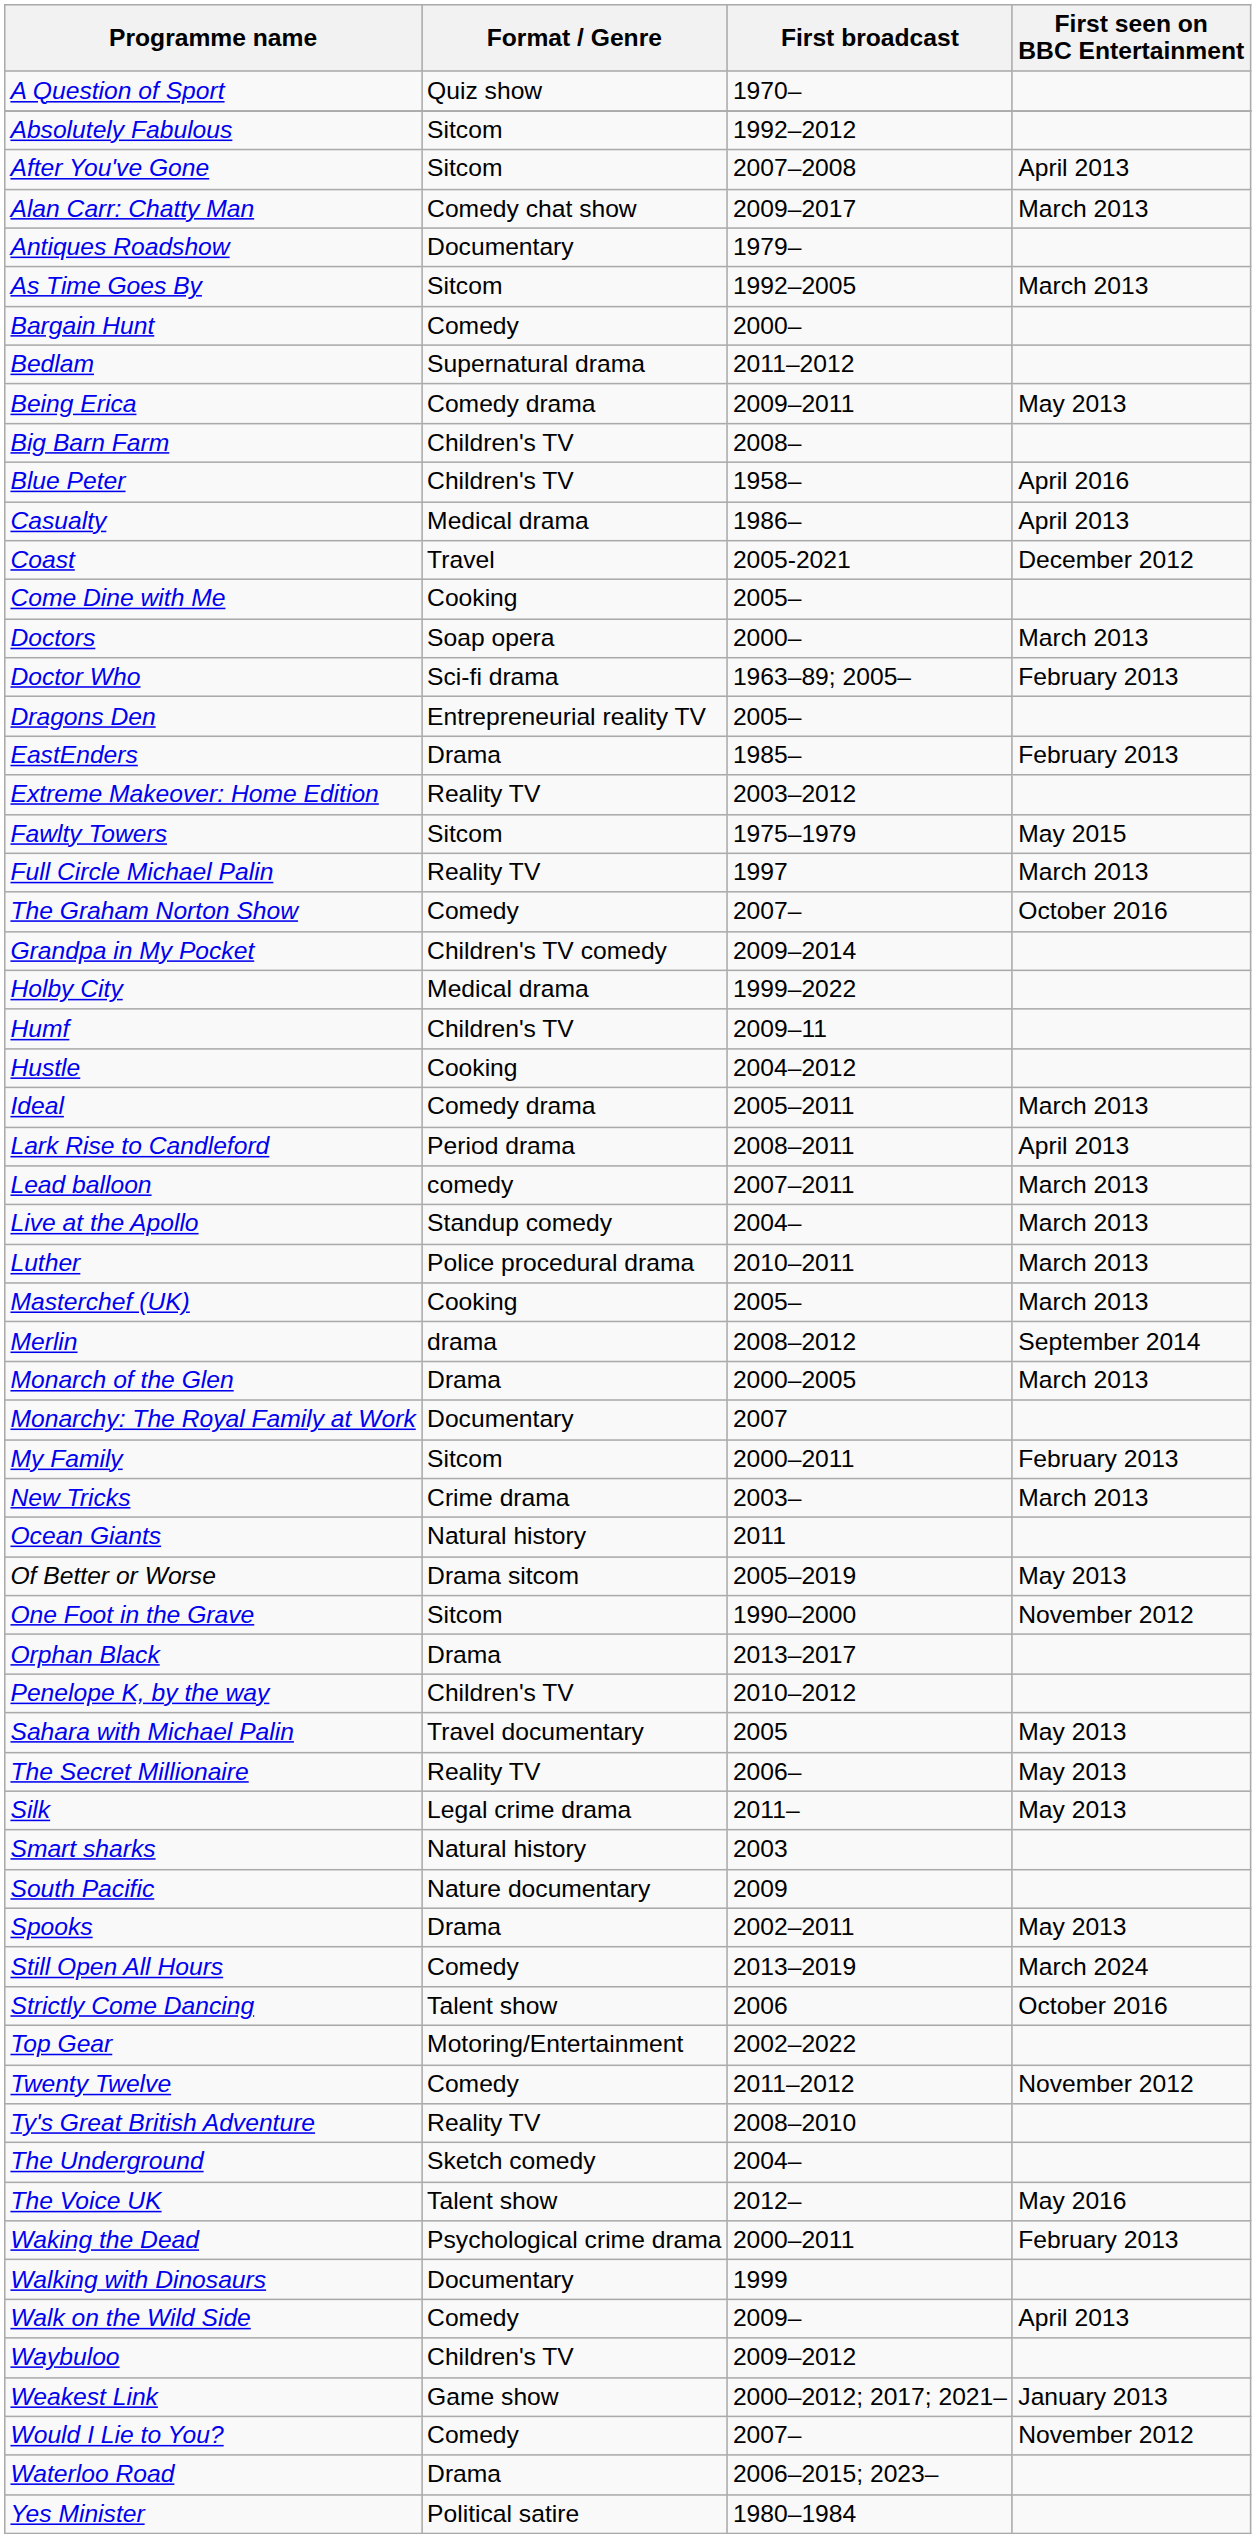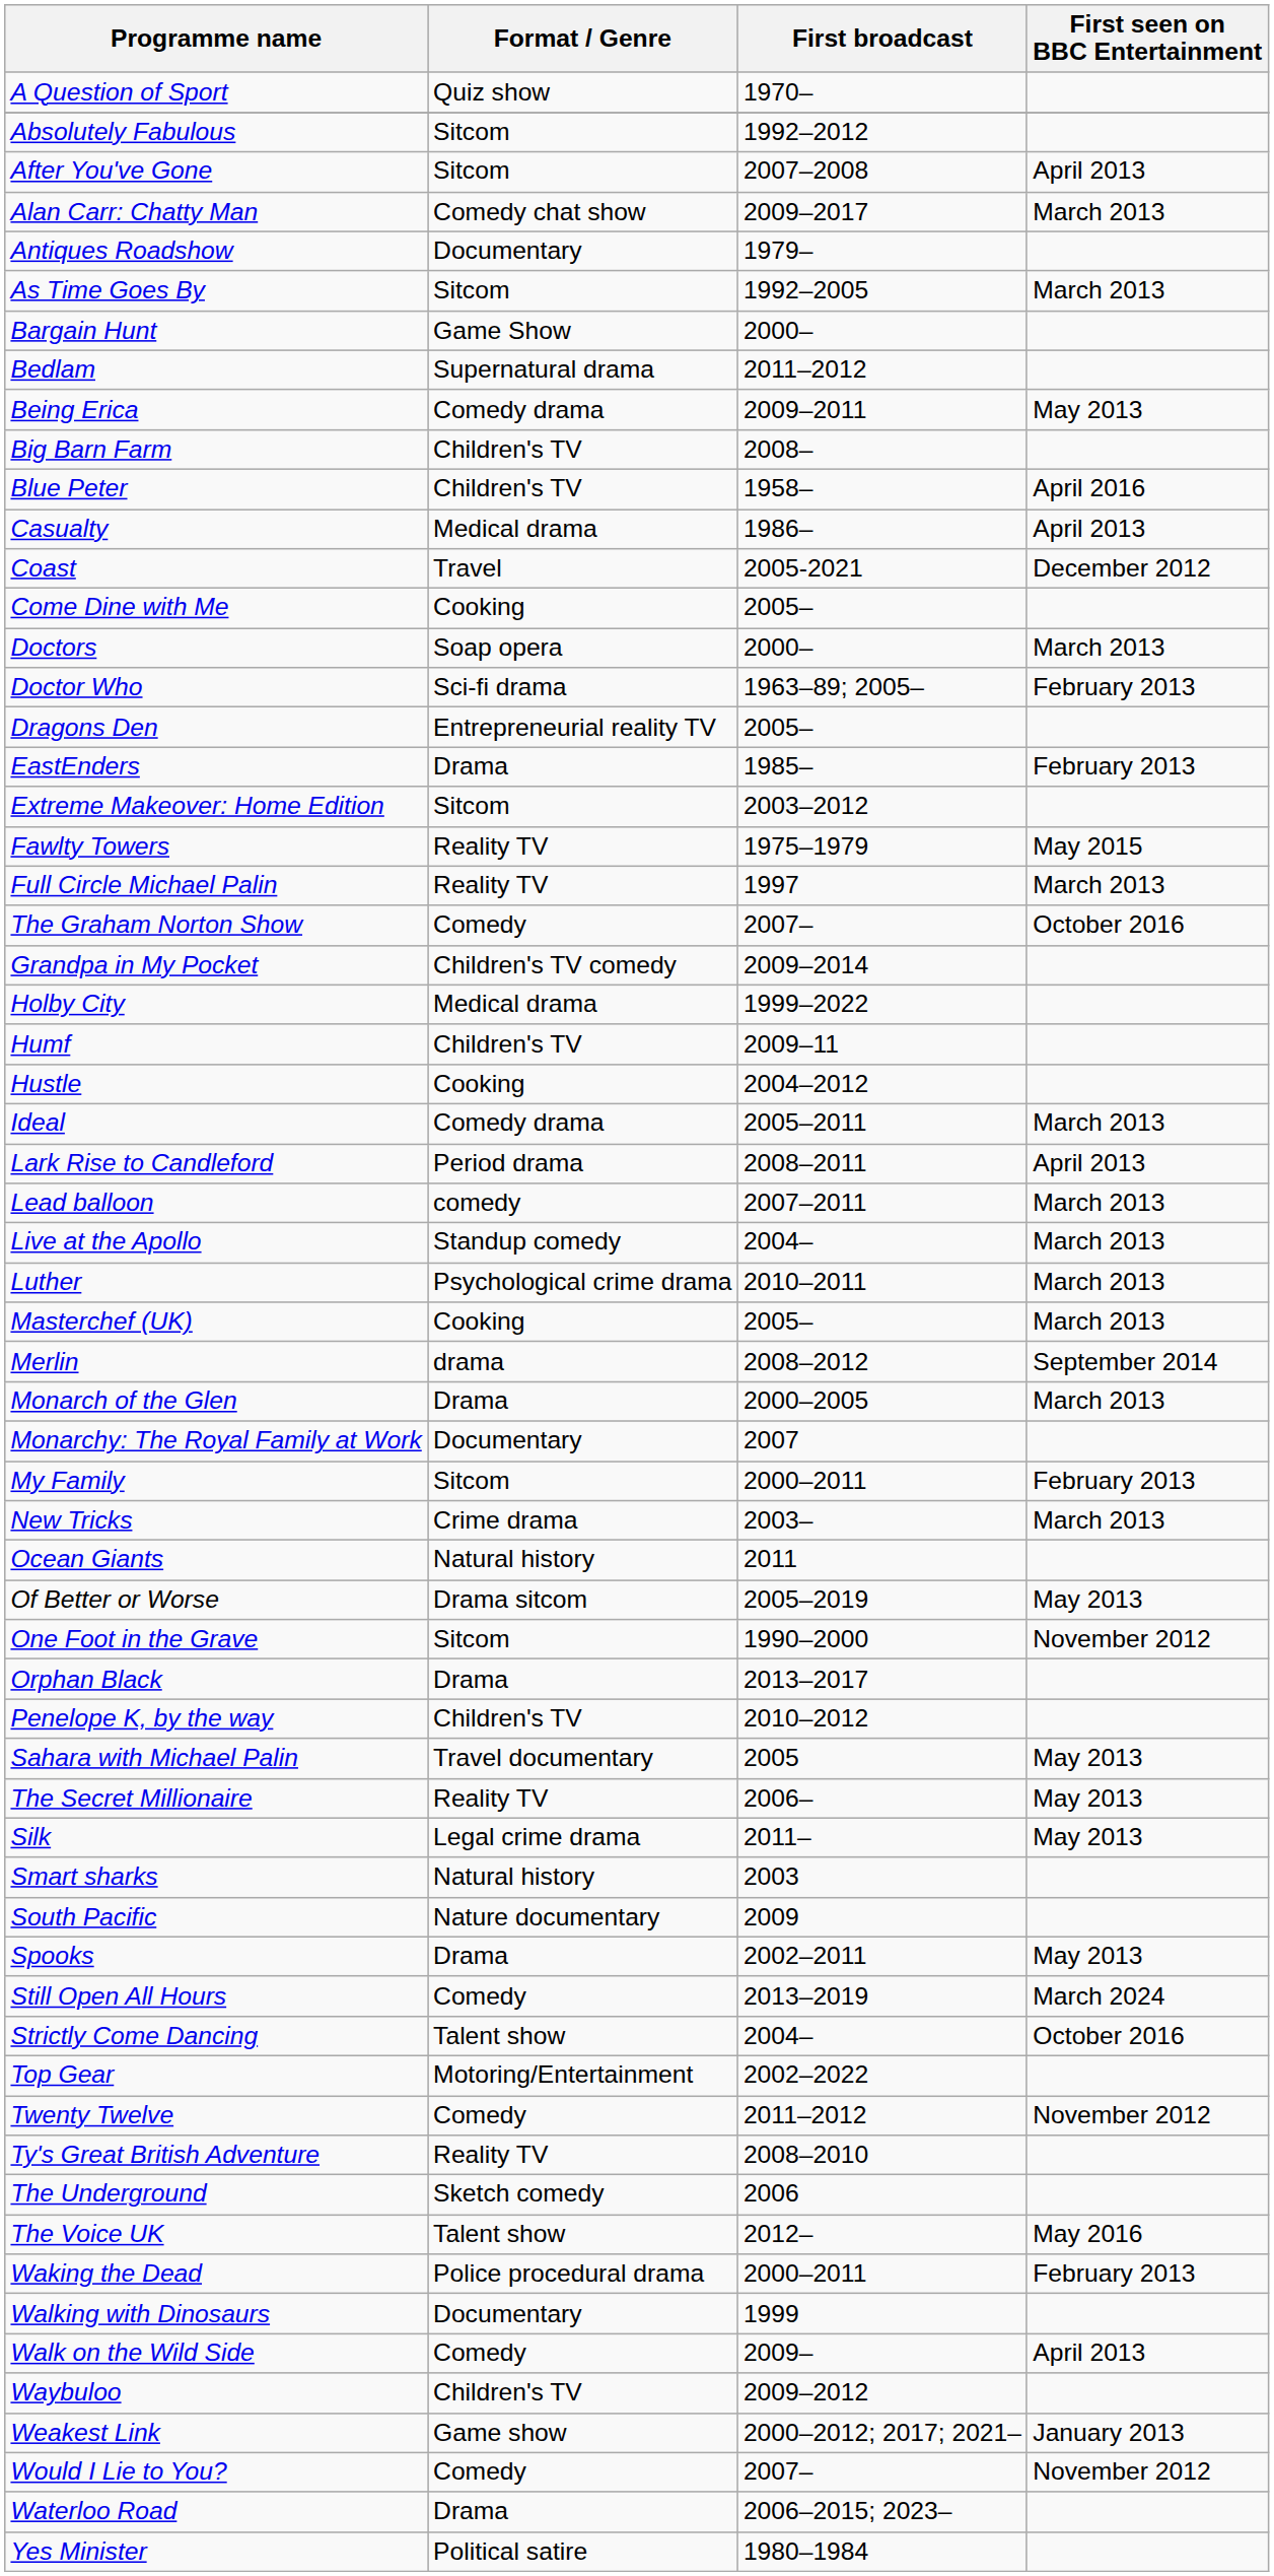Bargain Hunt | Format / Genre: Comedy -> Game Show
Extreme Makeover: Home Edition | Format / Genre: Reality TV -> Sitcom
Fawlty Towers | Format / Genre: Sitcom -> Reality TV
Luther | Format / Genre: Police procedural drama -> Psychological crime drama
Strictly Come Dancing | First broadcast: 2006 -> 2004–
The Underground | First broadcast: 2004– -> 2006
Waking the Dead | Format / Genre: Psychological crime drama -> Police procedural drama
